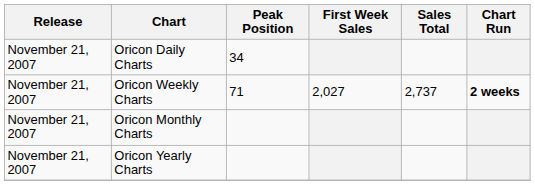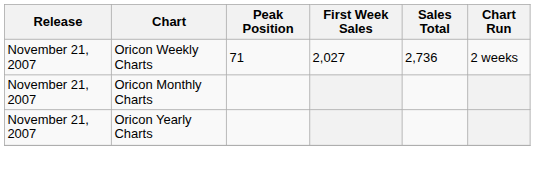- row: November 21, 2007 | Oricon Daily Charts | 34
Oricon Weekly Charts | Sales Total: 2,737 -> 2,736
Oricon Weekly Charts | Chart Run: bold -> normal
